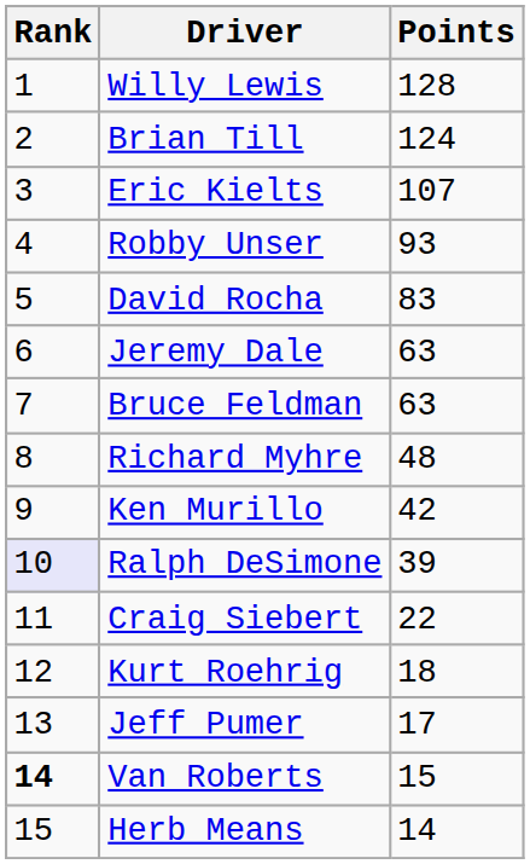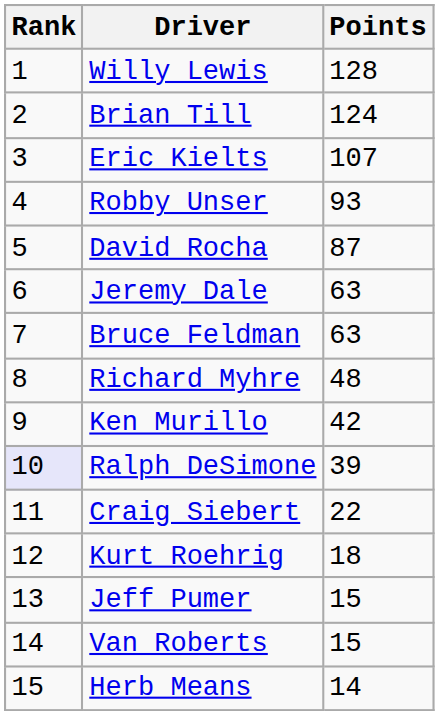David Rocha | Points: 83 -> 87
Jeff Pumer | Points: 17 -> 15
Van Roberts | Rank: bold -> normal
